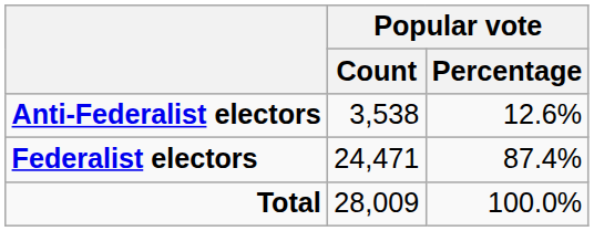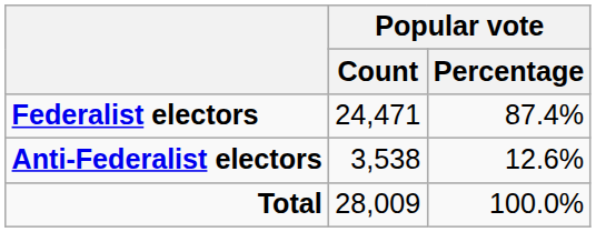rows swapped: Federalist electors <-> Anti-Federalist electors
